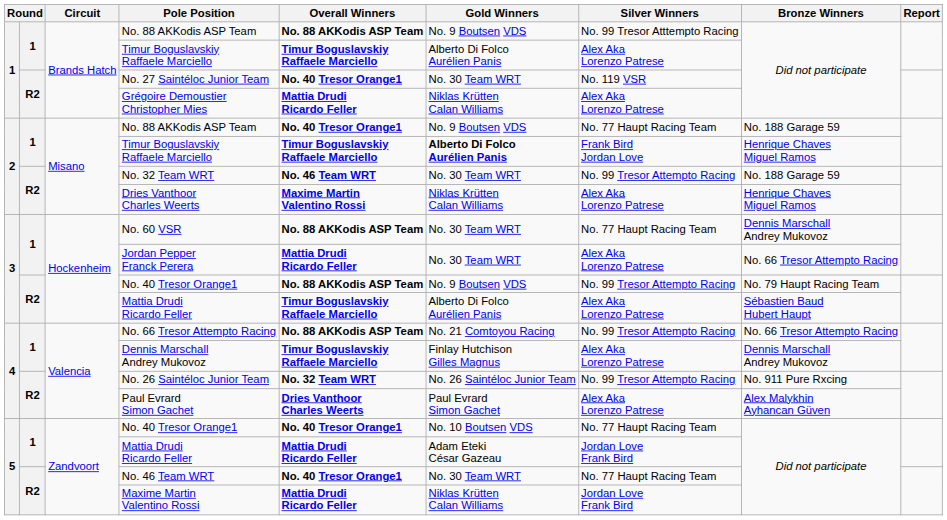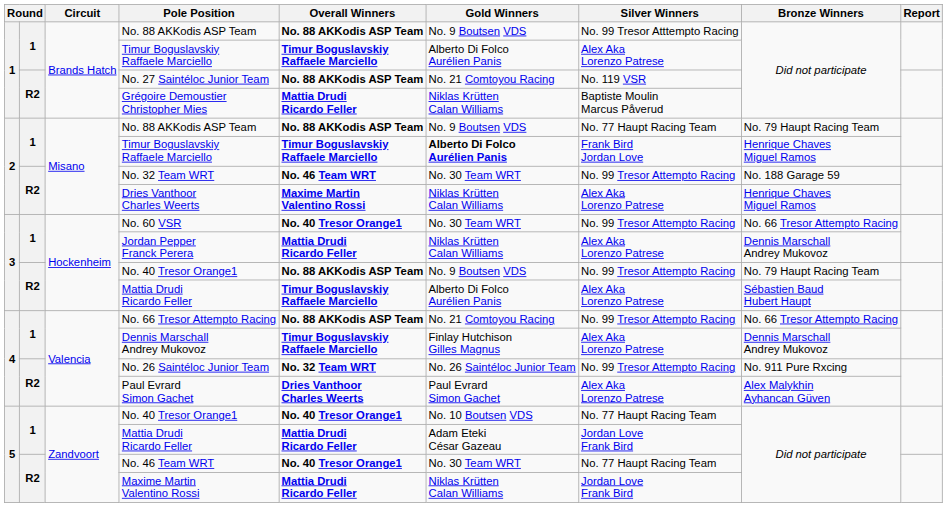No. 27 Saintéloc Junior Team | Overall Winners: No. 40 Tresor Orange1 -> No. 88 AKKodis ASP Team
No. 27 Saintéloc Junior Team | Gold Winners: No. 30 Team WRT -> No. 21 Comtoyou Racing
Grégoire Demoustier Christopher Mies | Silver Winners: Alex Aka Lorenzo Patrese -> Baptiste Moulin Marcus Påverud
2 / No. 88 AKKodis ASP Team | Overall Winners: No. 40 Tresor Orange1 -> No. 88 AKKodis ASP Team
2 / No. 88 AKKodis ASP Team | Bronze Winners: No. 188 Garage 59 -> No. 79 Haupt Racing Team
No. 60 VSR | Overall Winners: No. 88 AKKodis ASP Team -> No. 40 Tresor Orange1
No. 60 VSR | Silver Winners: No. 77 Haupt Racing Team -> No. 99 Tresor Attempto Racing
No. 60 VSR | Bronze Winners: Dennis Marschall Andrey Mukovoz -> No. 66 Tresor Attempto Racing
Jordan Pepper Franck Perera | Gold Winners: No. 30 Team WRT -> Niklas Krütten Calan Williams
Jordan Pepper Franck Perera | Bronze Winners: No. 66 Tresor Attempto Racing -> Dennis Marschall Andrey Mukovoz
